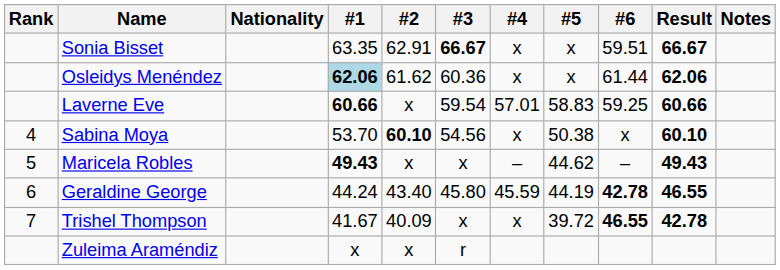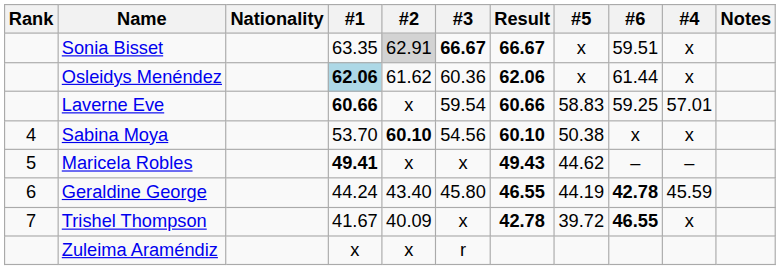columns swapped: #4 <-> Result
Sonia Bisset | #2: no background -> lightgrey background
Maricela Robles | #1: 49.43 -> 49.41
